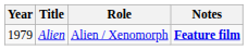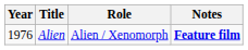Alien | Year: 1979 -> 1976
